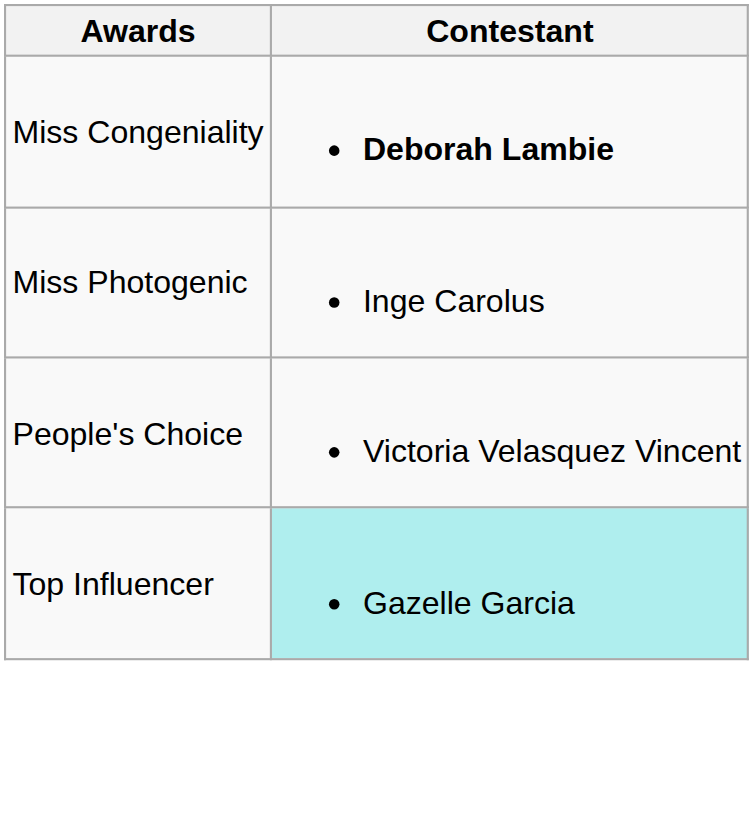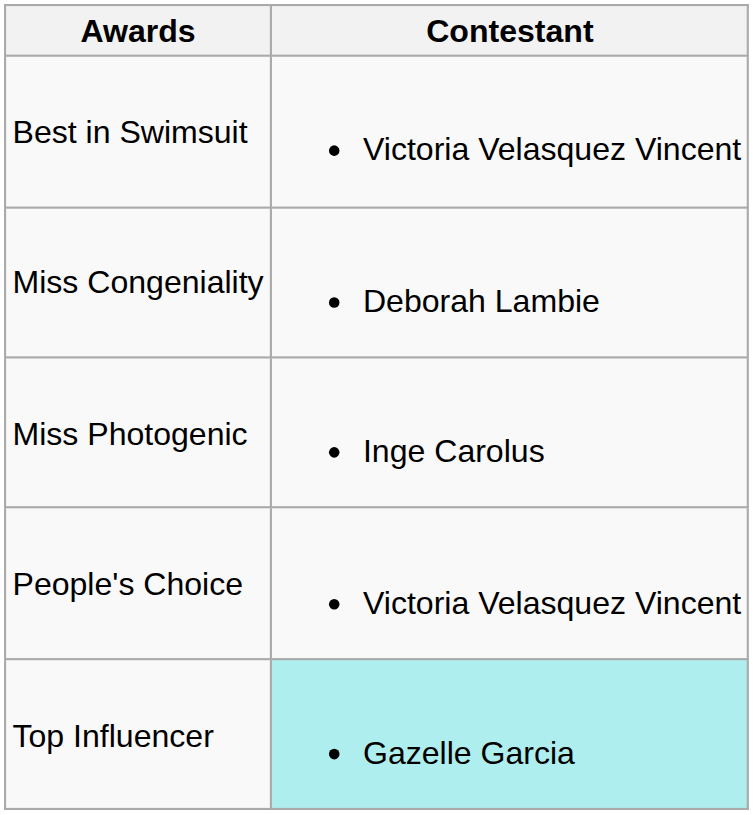+ row: Best in Swimsuit | Victoria Velasquez Vincent
Miss Congeniality | Contestant: bold -> normal
